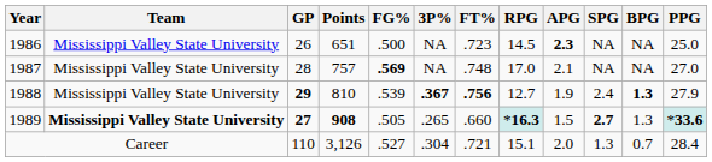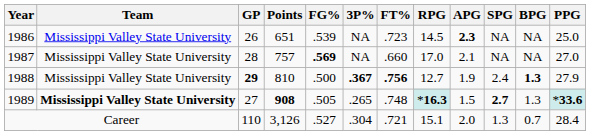1986 | FG%: .500 -> .539
1987 | FT%: .748 -> .660
1988 | FG%: .539 -> .500
1989 | GP: bold -> normal
1989 | FT%: .660 -> .748
